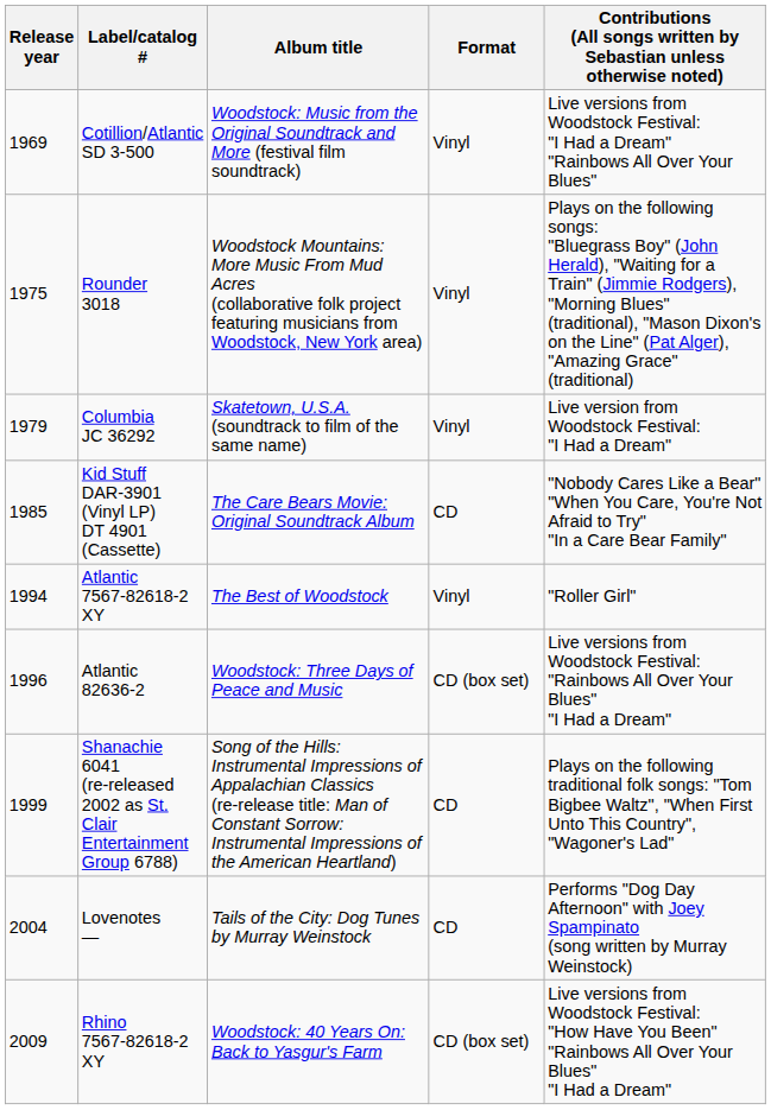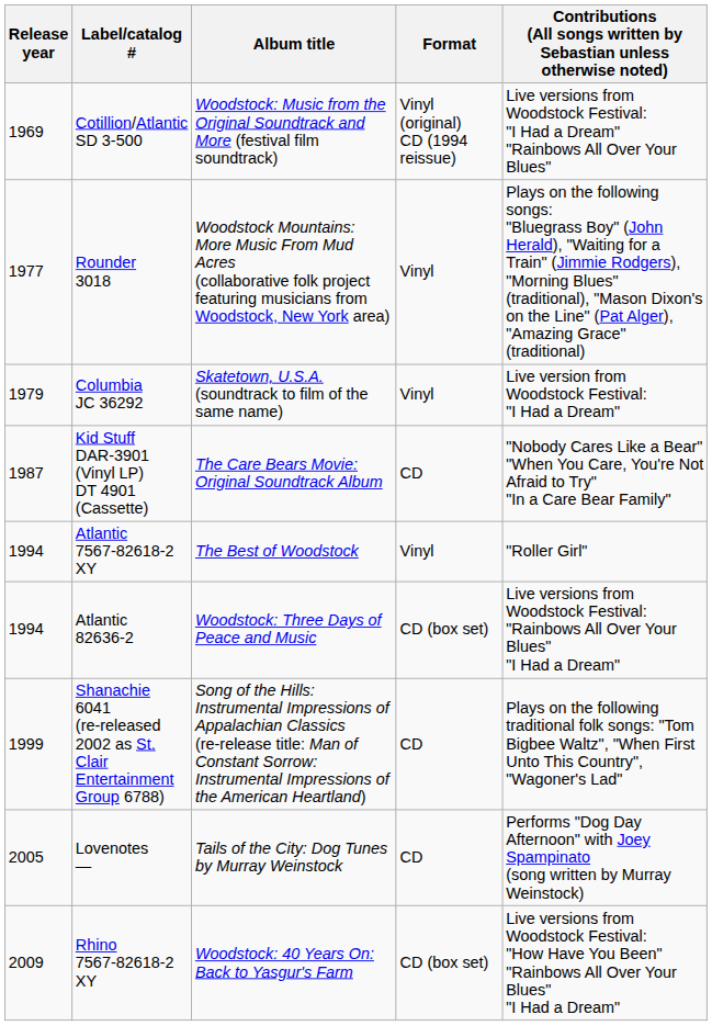Cotillion/Atlantic SD 3-500 | Format: Vinyl -> Vinyl (original) CD (1994 reissue)
Rounder 3018 | Release year: 1975 -> 1977
Kid Stuff DAR-3901 (Vinyl LP) DT 4901 (Cassette) | Release year: 1985 -> 1987
Atlantic 82636-2 | Release year: 1996 -> 1994
Lovenotes — | Release year: 2004 -> 2005
